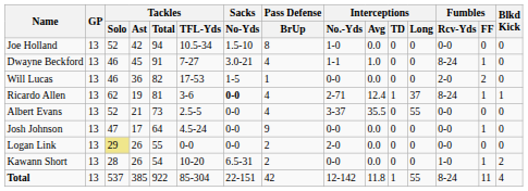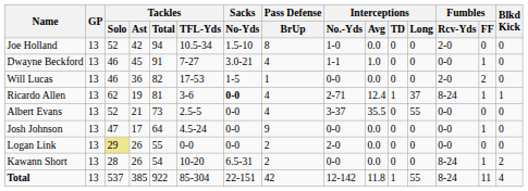Joe Holland | Fumbles / Rcv-Yds: 0-0 -> 2-0
Dwayne Beckford | Fumbles / Rcv-Yds: 8-24 -> 0-0
Kawann Short | Fumbles / Rcv-Yds: 1-0 -> 8-24
